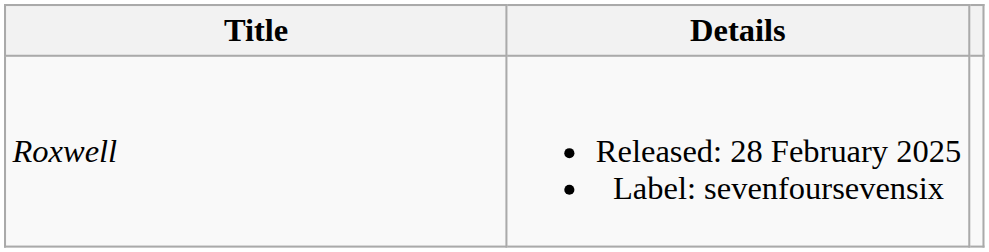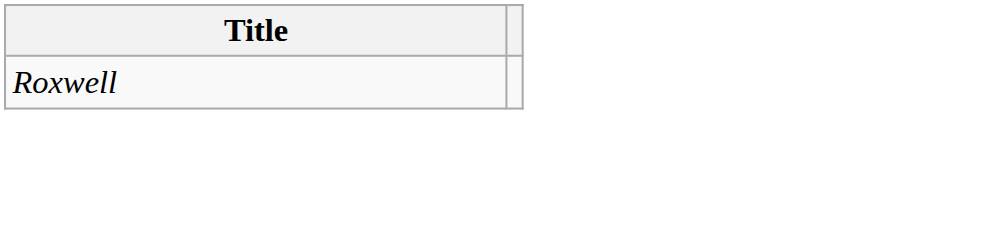- column: Details | Released: 28 February 2025 Label: sevenfoursevensix
